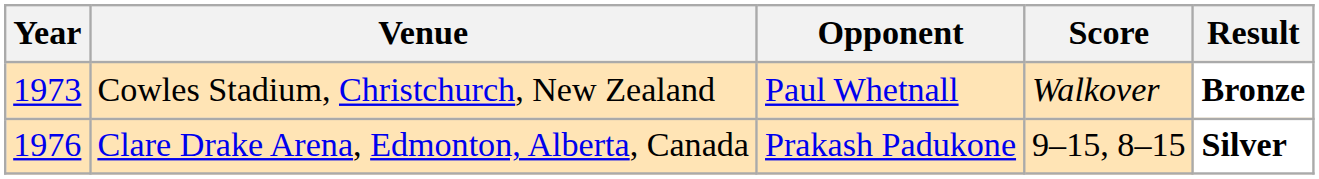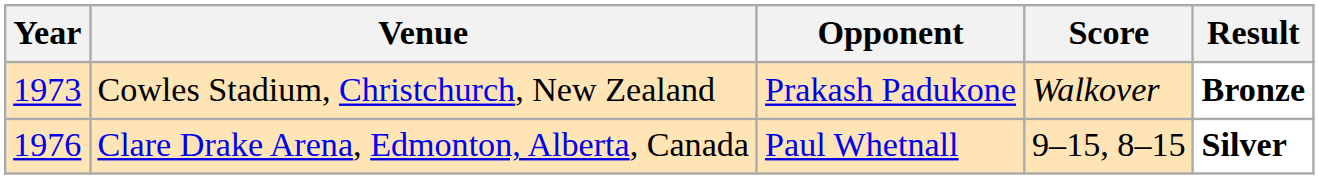Cowles Stadium, Christchurch, New Zealand | Opponent: Paul Whetnall -> Prakash Padukone
Clare Drake Arena, Edmonton, Alberta, Canada | Opponent: Prakash Padukone -> Paul Whetnall
